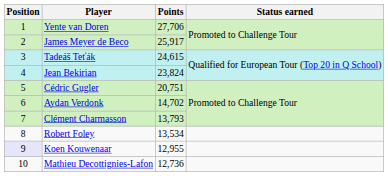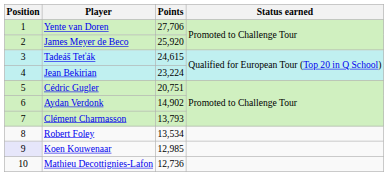James Meyer de Beco | Points: 25,917 -> 25,920
Jean Bekirian | Points: 23,824 -> 23,224
Aydan Verdonk | Points: 14,702 -> 14,902
Koen Kouwenaar | Points: 12,955 -> 12,985
